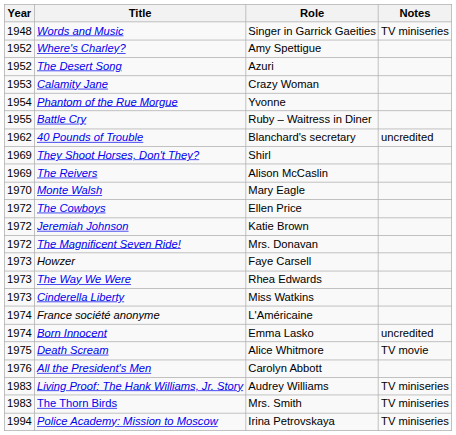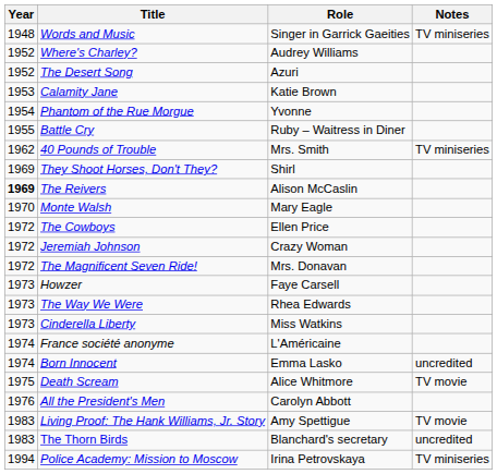Where's Charley? | Role: Amy Spettigue -> Audrey Williams
Calamity Jane | Role: Crazy Woman -> Katie Brown
40 Pounds of Trouble | Role: Blanchard's secretary -> Mrs. Smith
40 Pounds of Trouble | Notes: uncredited -> TV miniseries
The Reivers | Year: normal -> bold
Jeremiah Johnson | Role: Katie Brown -> Crazy Woman
Living Proof: The Hank Williams, Jr. Story | Role: Audrey Williams -> Amy Spettigue
Living Proof: The Hank Williams, Jr. Story | Notes: TV miniseries -> TV movie
The Thorn Birds | Role: Mrs. Smith -> Blanchard's secretary
The Thorn Birds | Notes: TV miniseries -> uncredited
